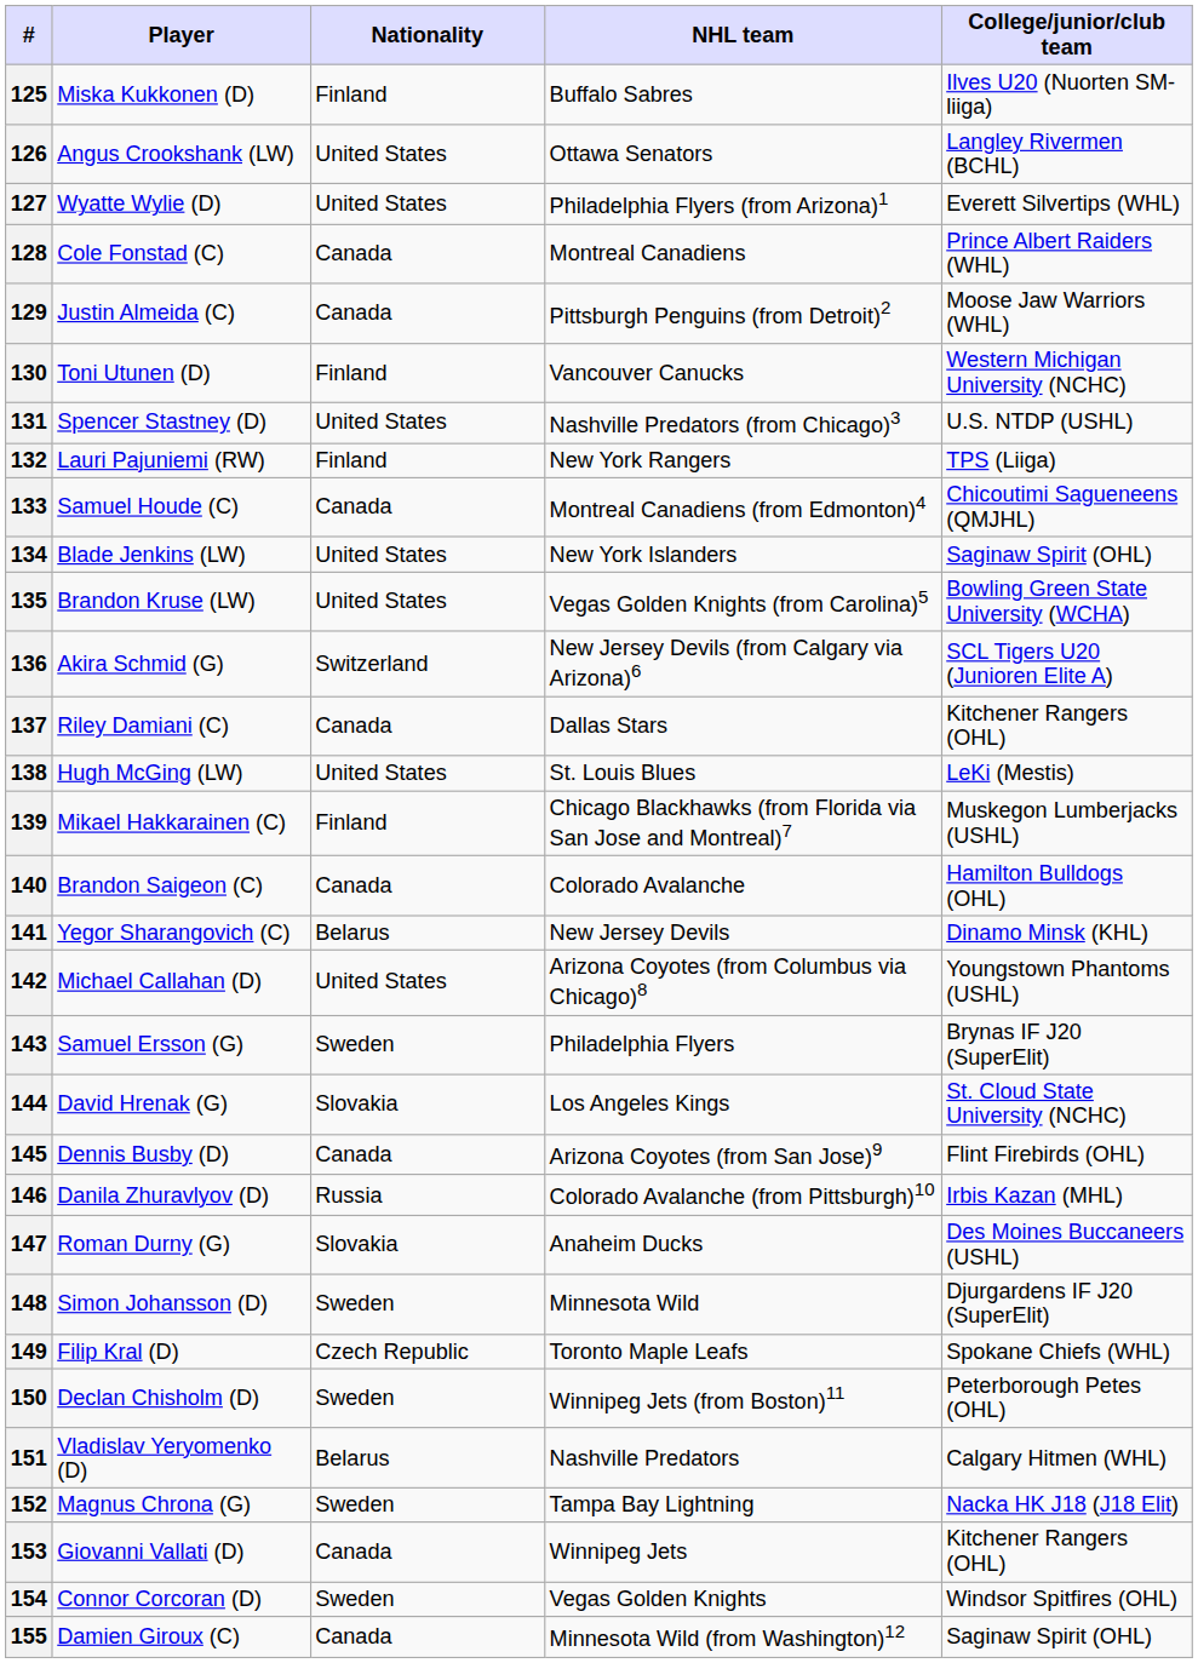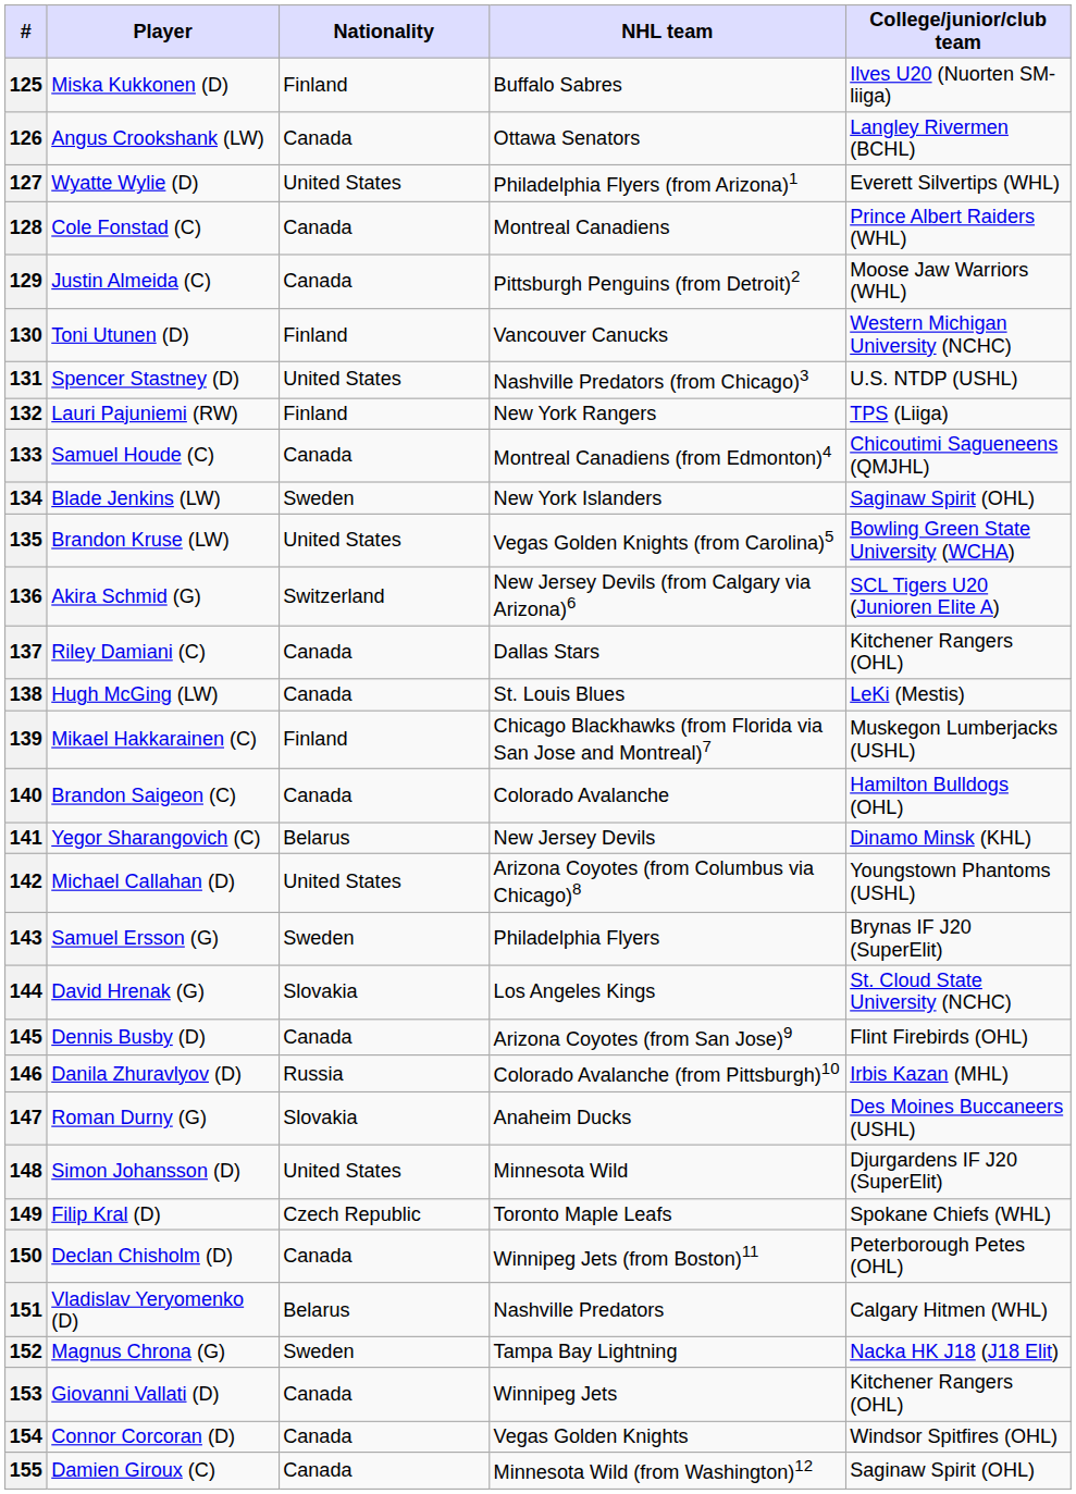126 | Nationality: United States -> Canada
134 | Nationality: United States -> Sweden
138 | Nationality: United States -> Canada
148 | Nationality: Sweden -> United States
150 | Nationality: Sweden -> Canada
154 | Nationality: Sweden -> Canada
